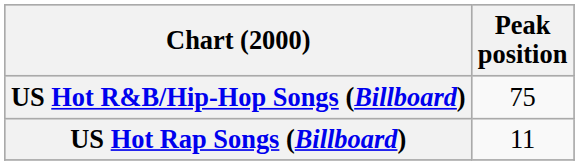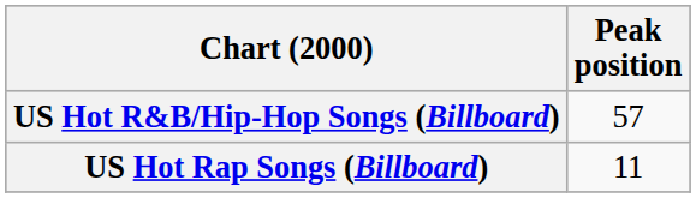US Hot R&B/Hip-Hop Songs (Billboard) | Peak position: 75 -> 57
